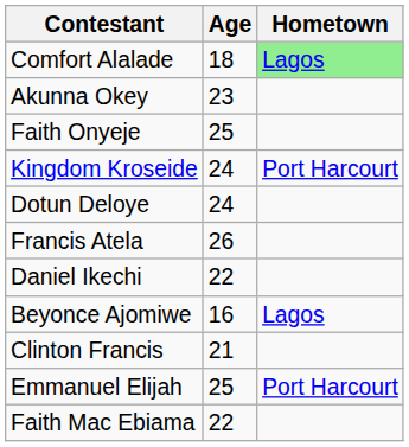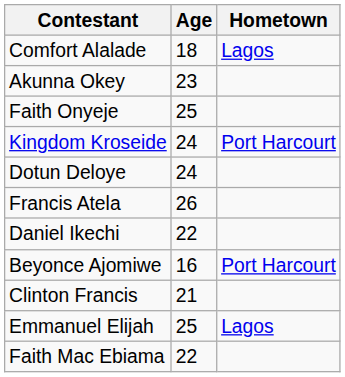Comfort Alalade | Hometown: lightgreen background -> no background
Beyonce Ajomiwe | Hometown: Lagos -> Port Harcourt
Emmanuel Elijah | Hometown: Port Harcourt -> Lagos
